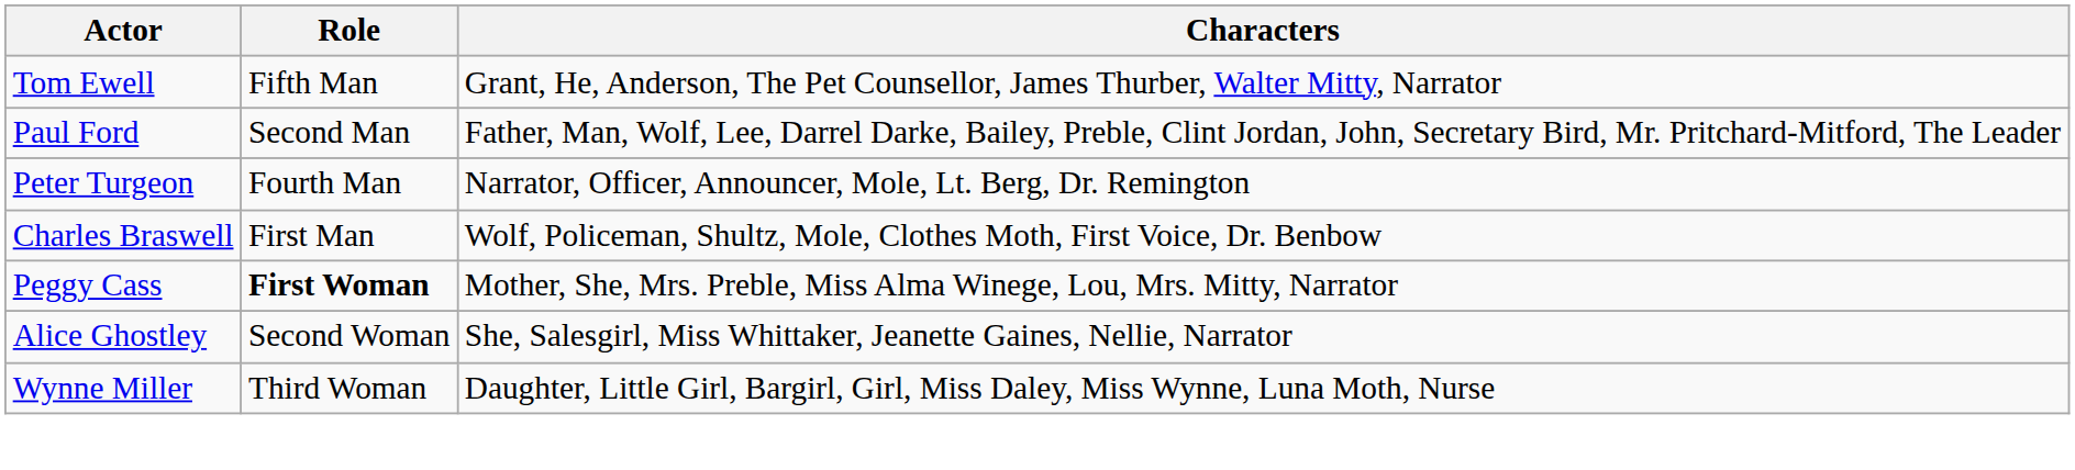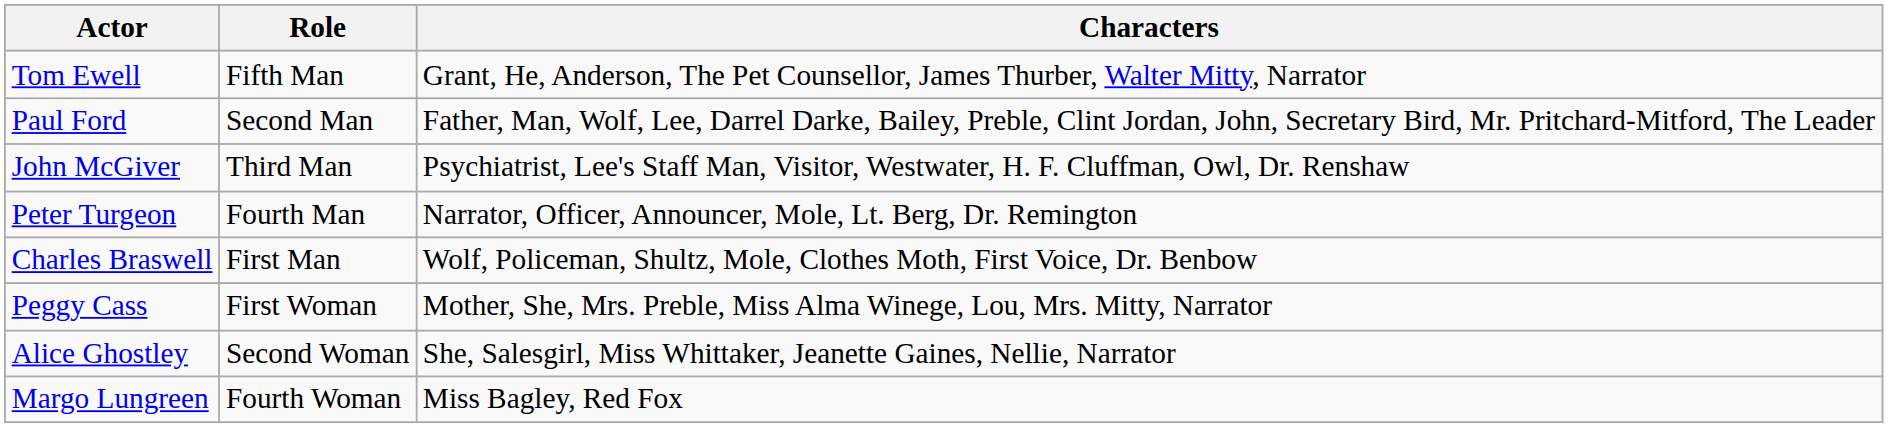+ row: John McGiver | Third Man | Psychiatrist, Lee's Staff Man, Visitor, Westwater, H. F. Cluffman, Owl, Dr. Renshaw
Peggy Cass | Role: bold -> normal
- row: Wynne Miller | Third Woman | Daughter, Little Girl, Bargirl, Girl, Miss Daley, Miss Wynne, Luna Moth, Nurse
+ row: Margo Lungreen | Fourth Woman | Miss Bagley, Red Fox
